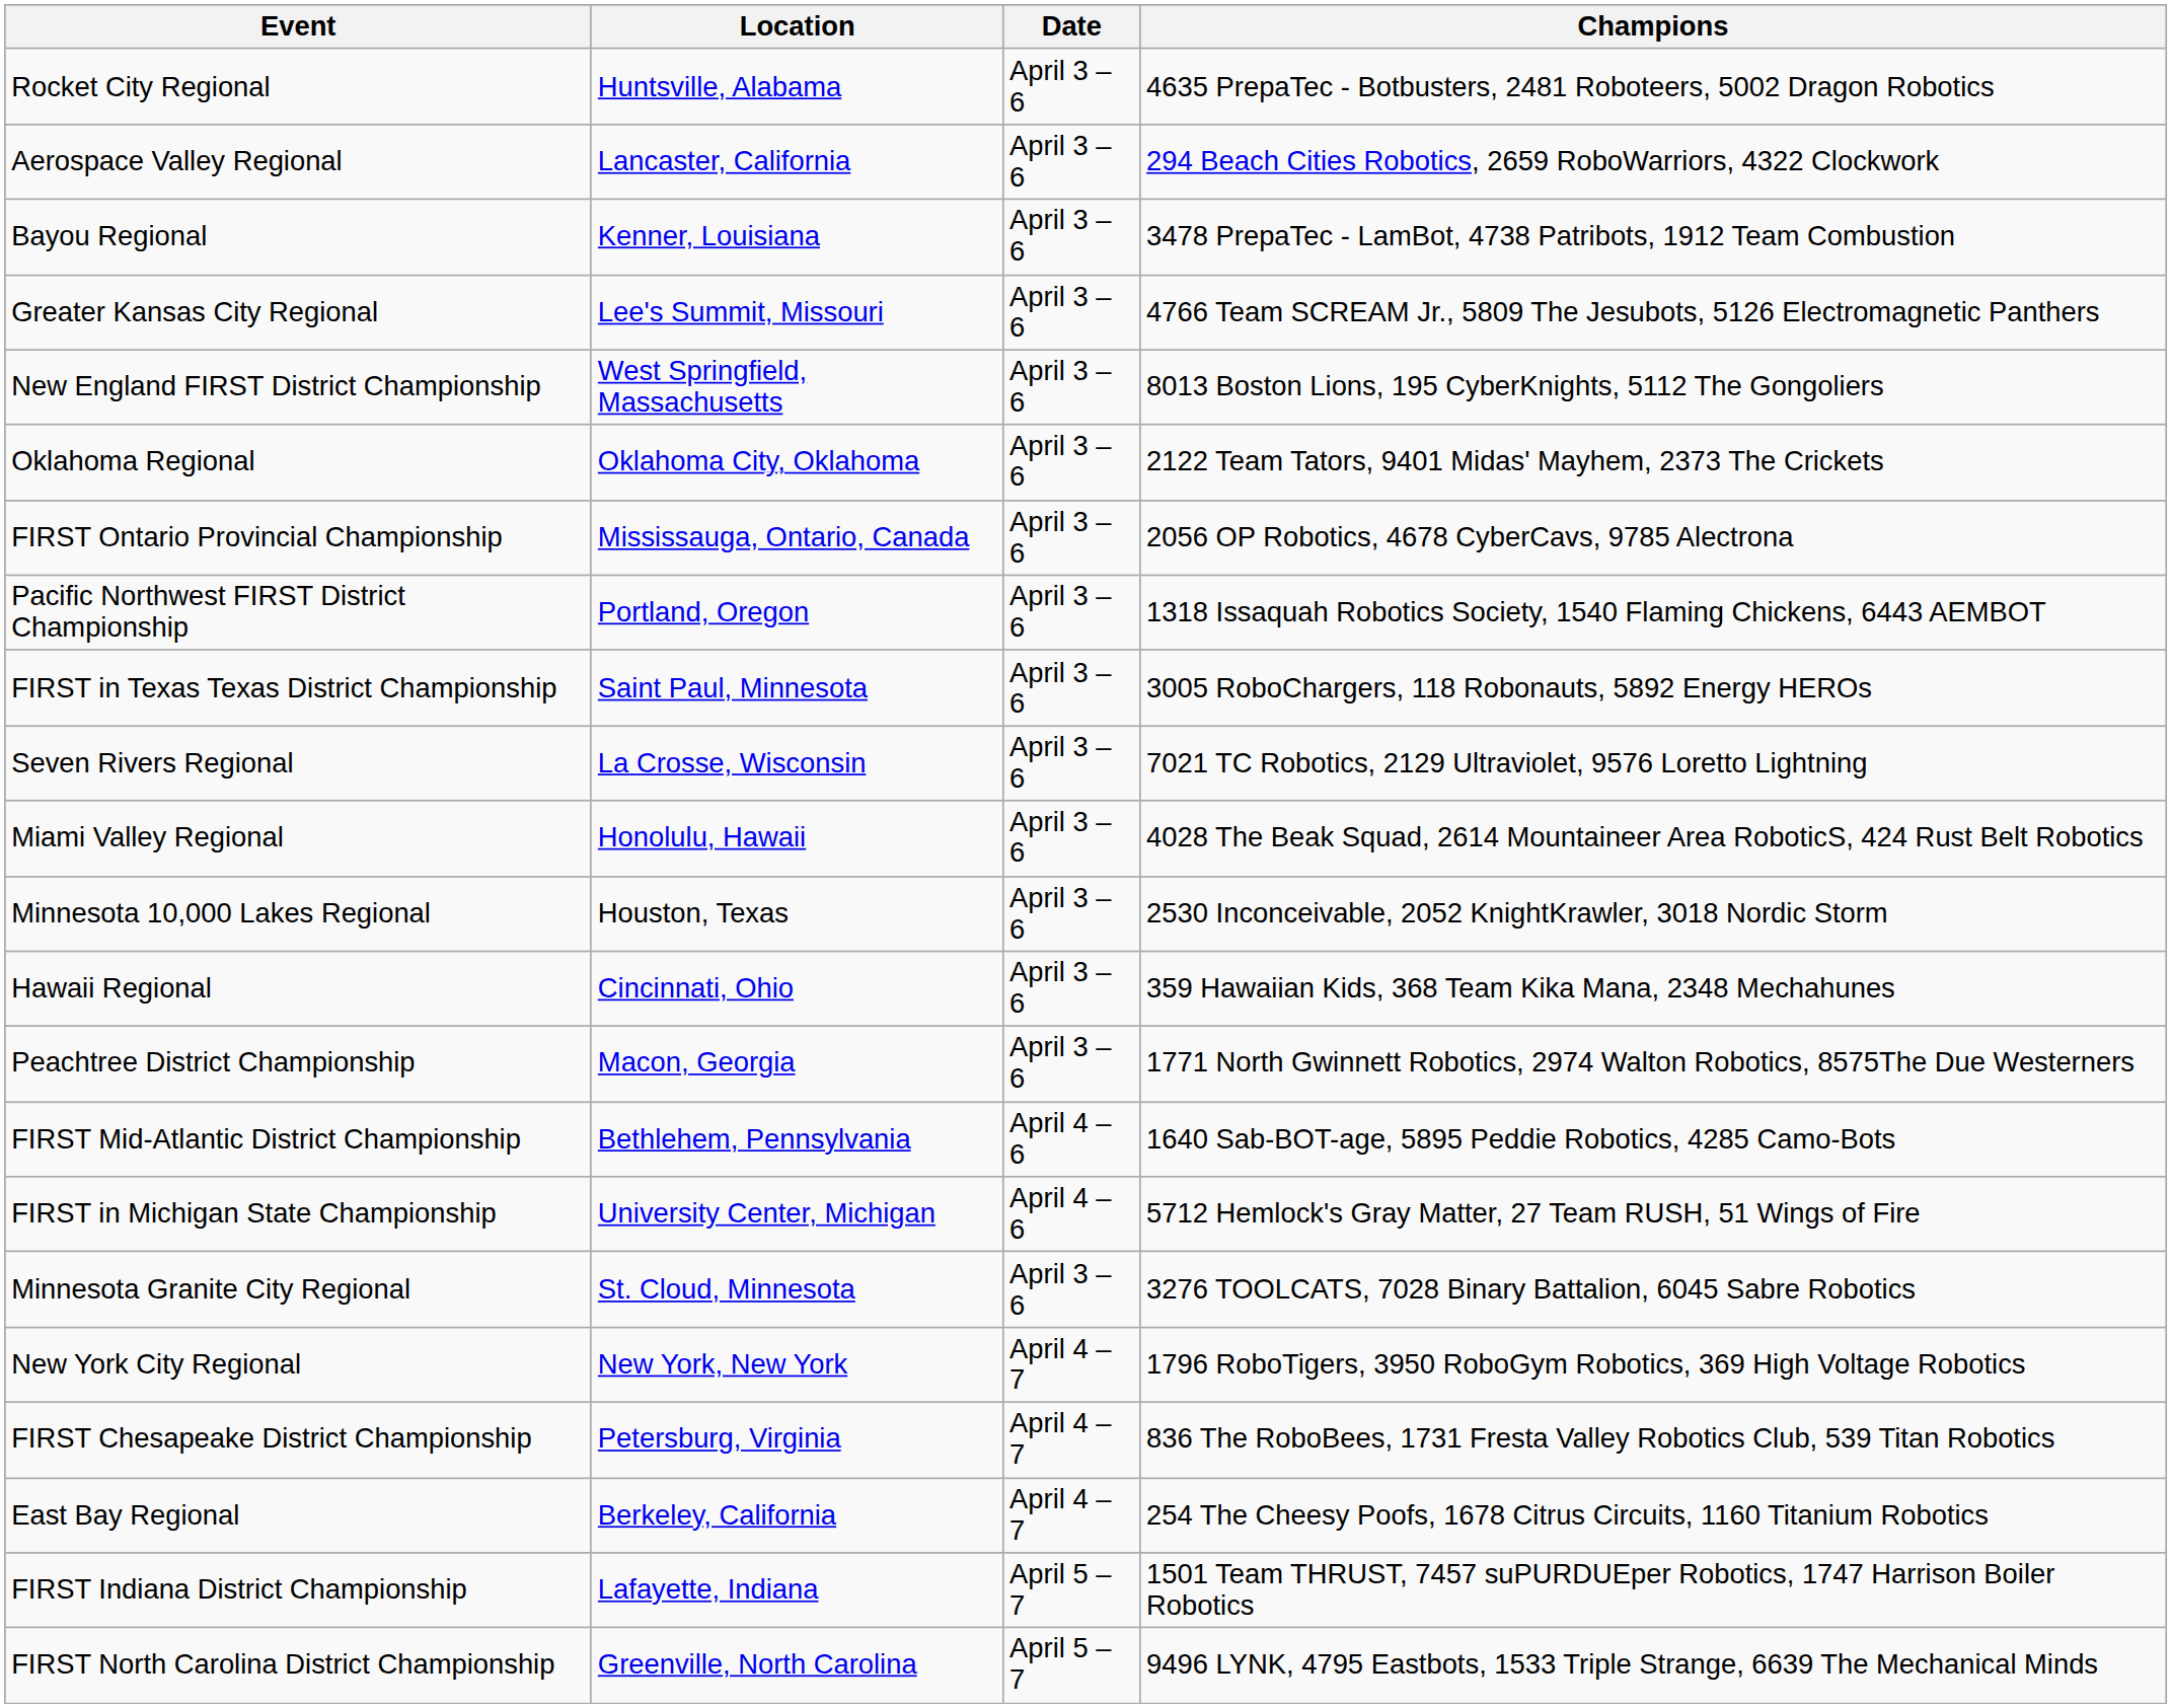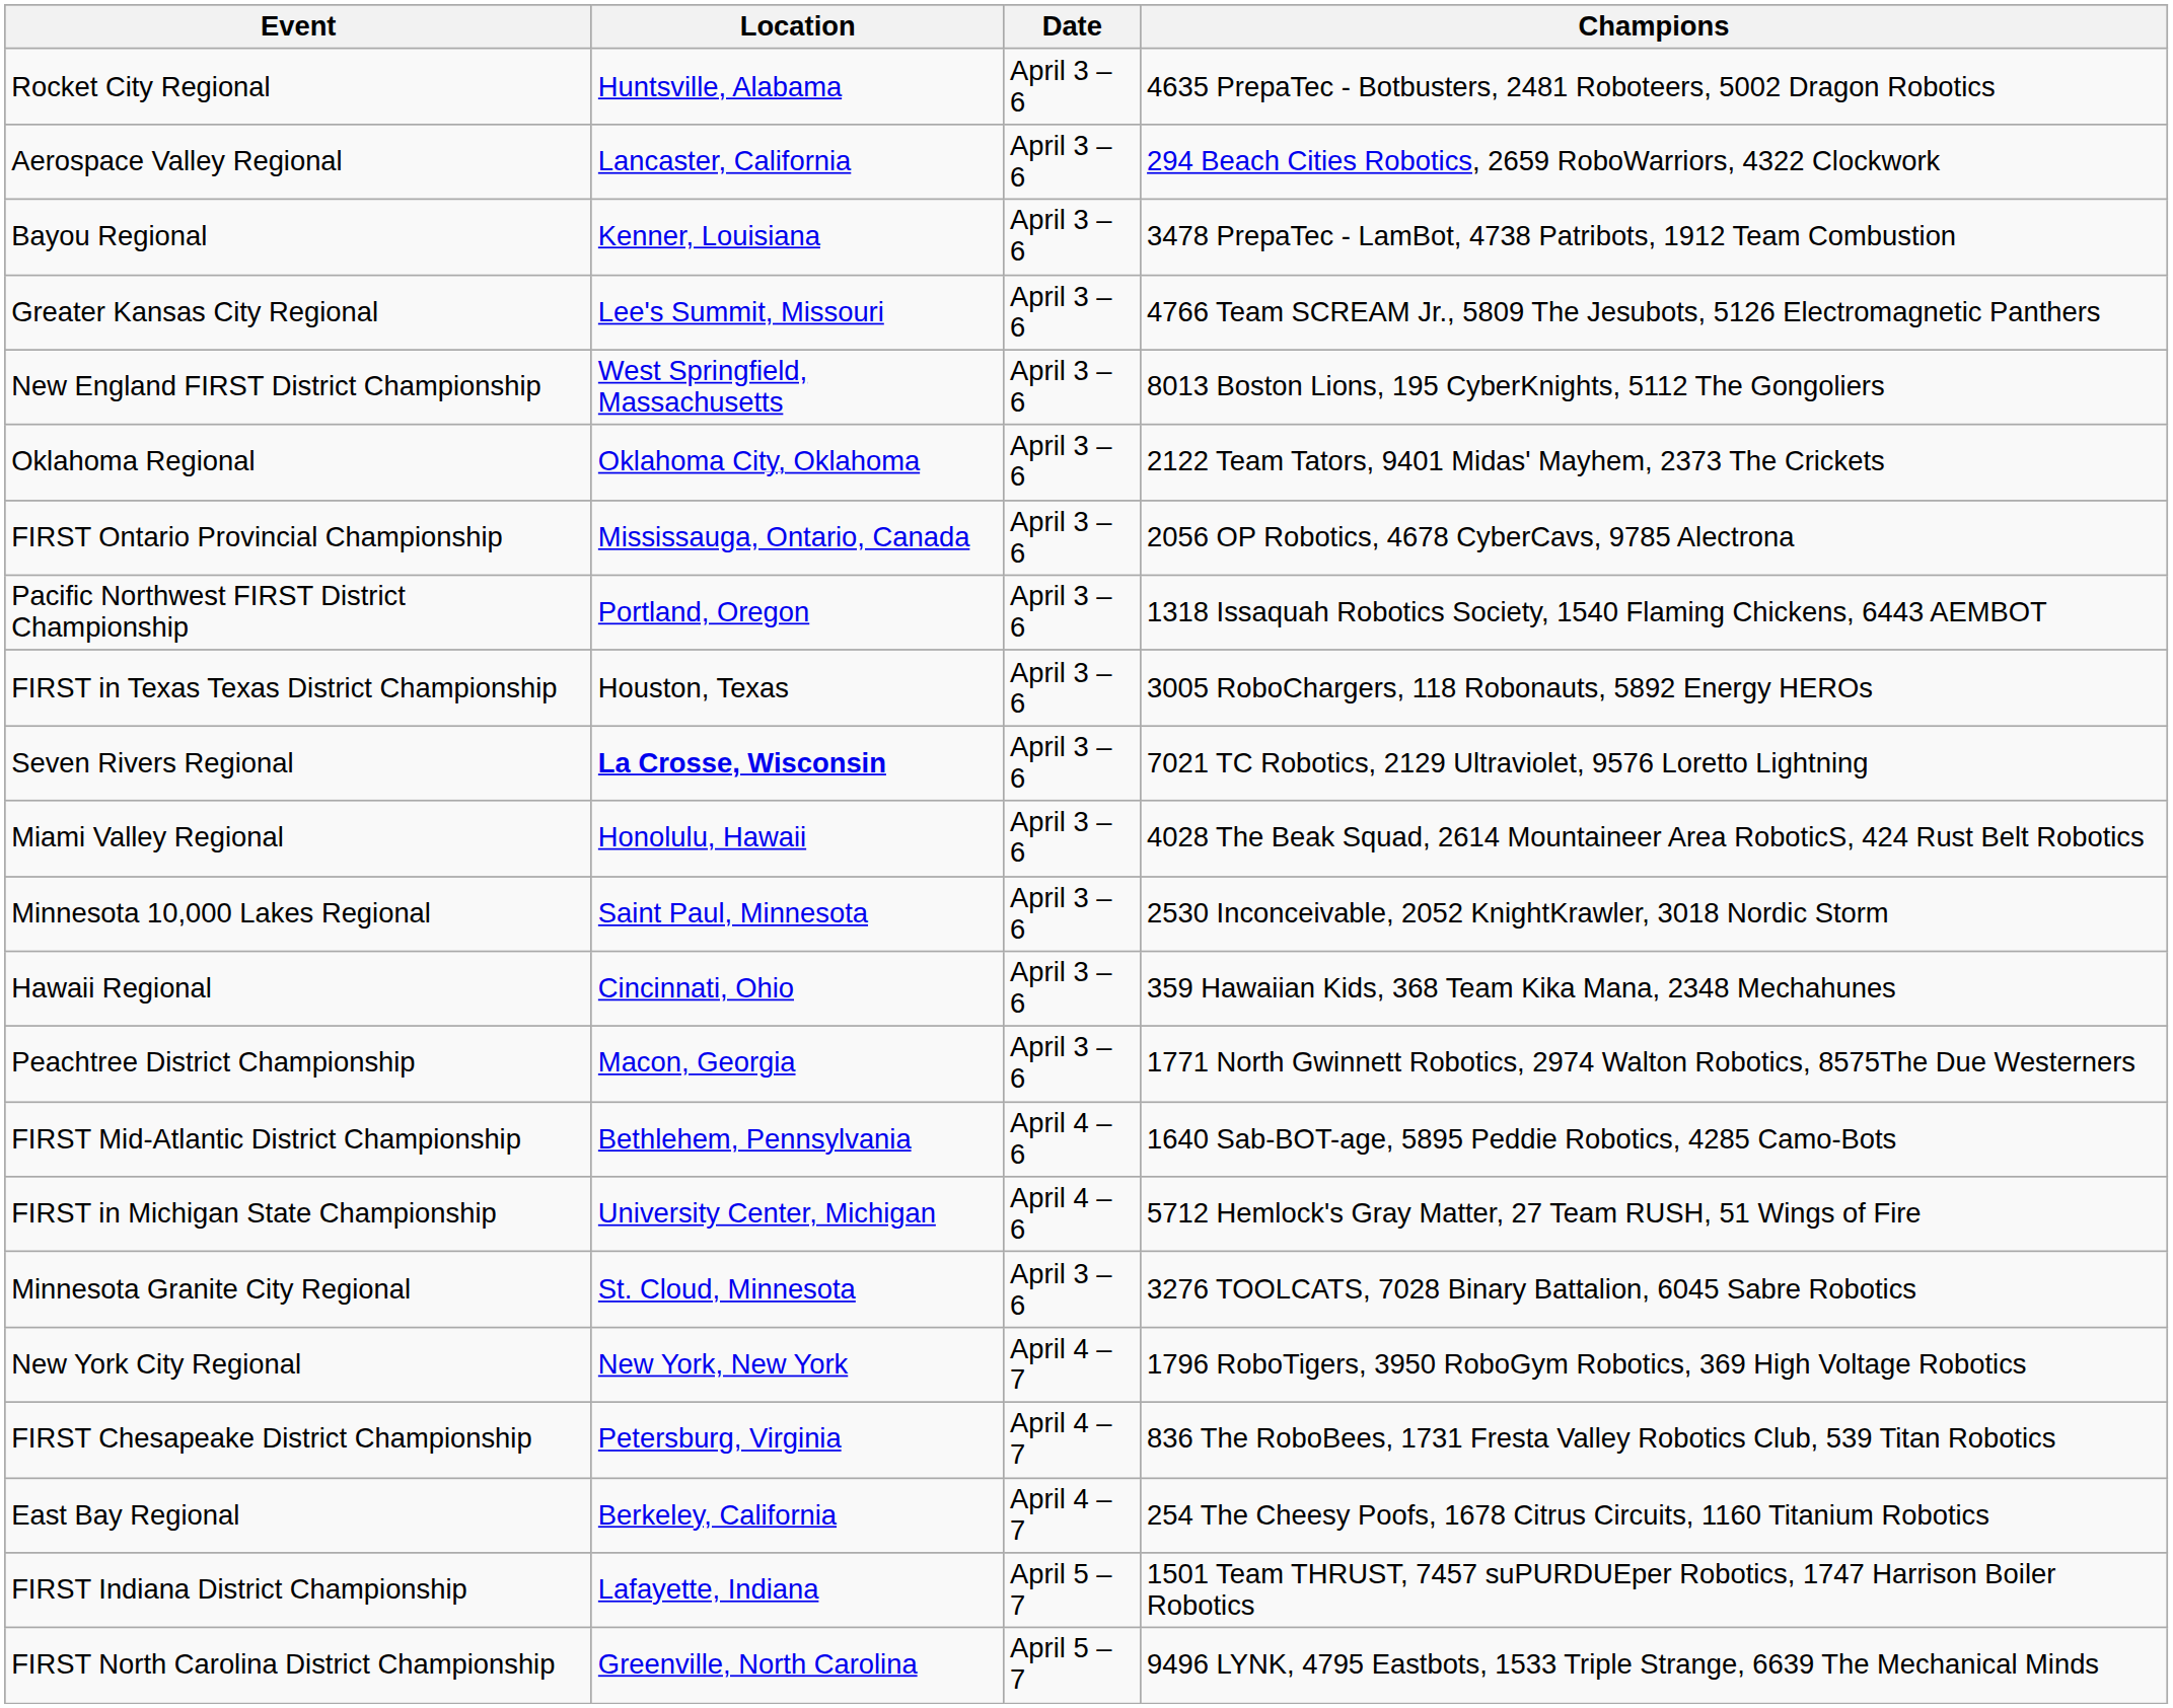FIRST in Texas Texas District Championship | Location: Saint Paul, Minnesota -> Houston, Texas
Seven Rivers Regional | Location: normal -> bold
Minnesota 10,000 Lakes Regional | Location: Houston, Texas -> Saint Paul, Minnesota
